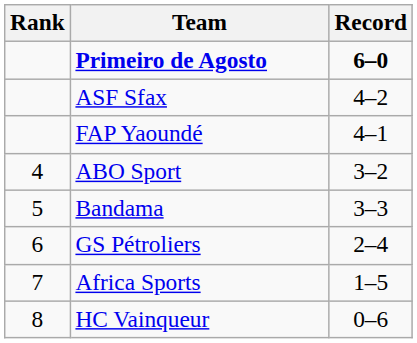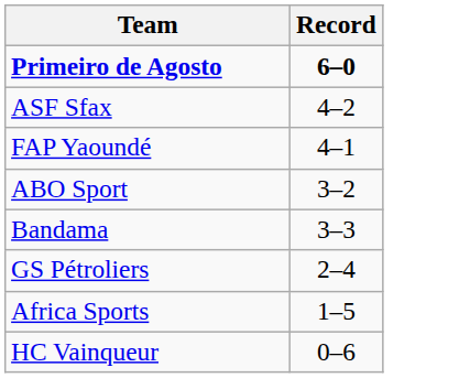- column: Rank | 4 | 5 | 6 | 7 | 8
